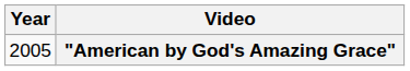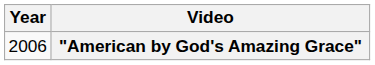"American by God's Amazing Grace" | Year: 2005 -> 2006
